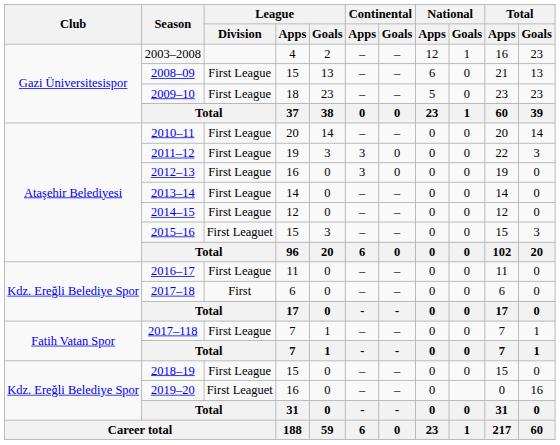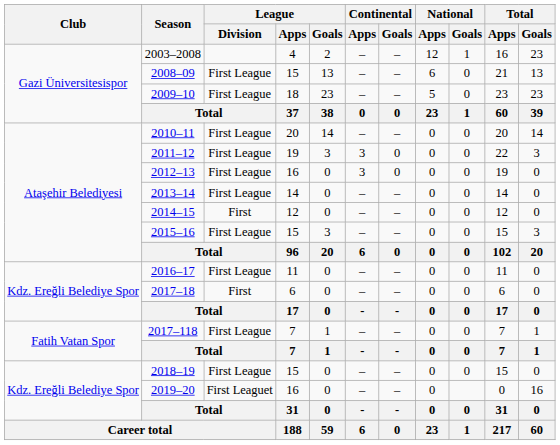2014–15 | League / Division: First League -> First
2015–16 | League / Division: First Leaguet -> First League
